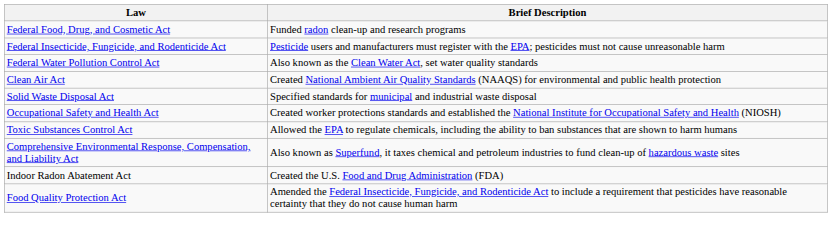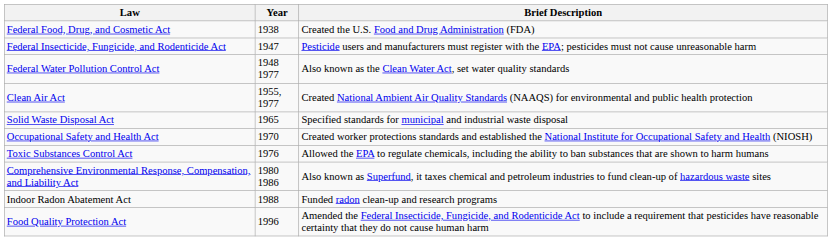+ column: Year | 1938 | 1947 | 1948 1977 | 1955, 1977 | 1965 | 1970 | 1976 | 1980 1986 | 1988 | 1996
Federal Food, Drug, and Cosmetic Act | Brief Description: Funded radon clean-up and research programs -> Created the U.S. Food and Drug Administration (FDA)
Indoor Radon Abatement Act | Brief Description: Created the U.S. Food and Drug Administration (FDA) -> Funded radon clean-up and research programs
